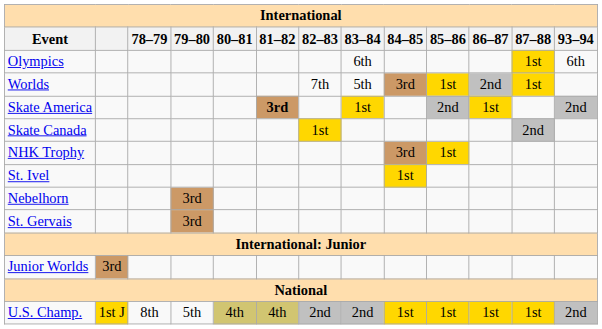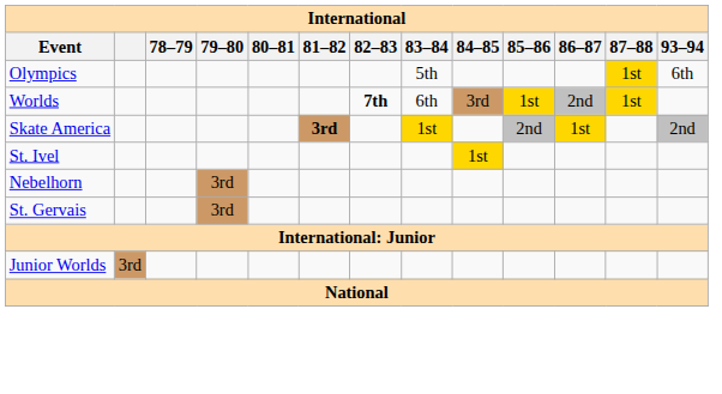Olympics | 83–84: 6th -> 5th
Worlds | 82–83: normal -> bold
Worlds | 83–84: 5th -> 6th
- row: Skate Canada | 1st | 2nd
- row: NHK Trophy | 3rd | 1st
- row: U.S. Champ. | 1st J | 8th | 5th | 4th | 4th | 2nd | 2nd | 1st | 1st | 1st | 1st | 2nd
